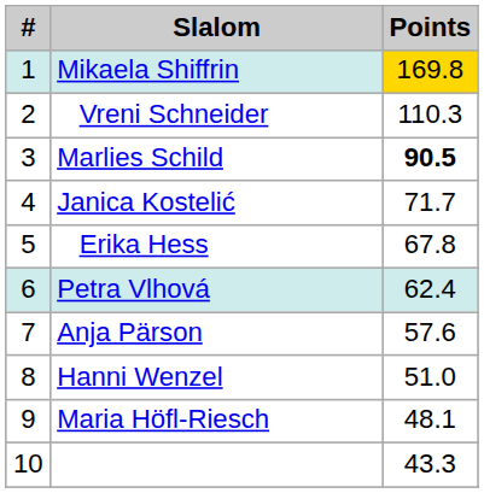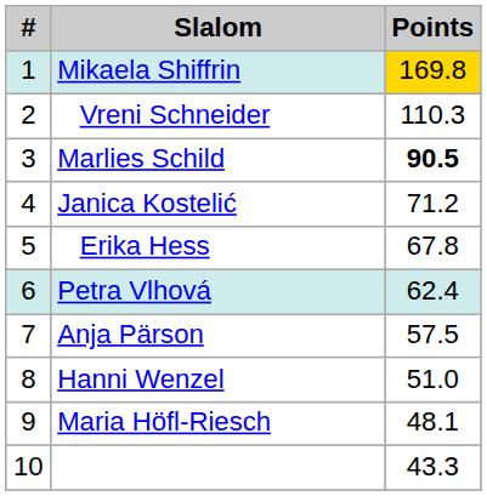Janica Kostelić | Points: 71.7 -> 71.2
Anja Pärson | Points: 57.6 -> 57.5
